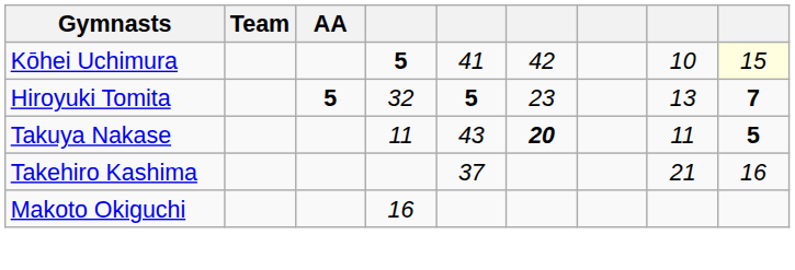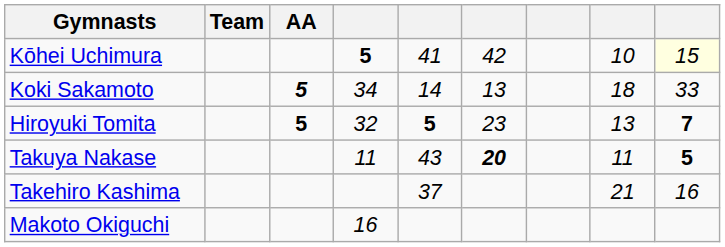+ row: Koki Sakamoto | 5 | 34 | 14 | 13 | 18 | 33
